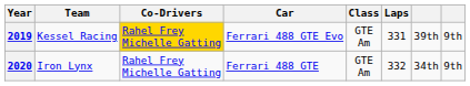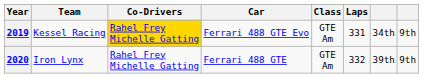2019 | column 7: 39th -> 34th
2020 | column 7: 34th -> 39th
